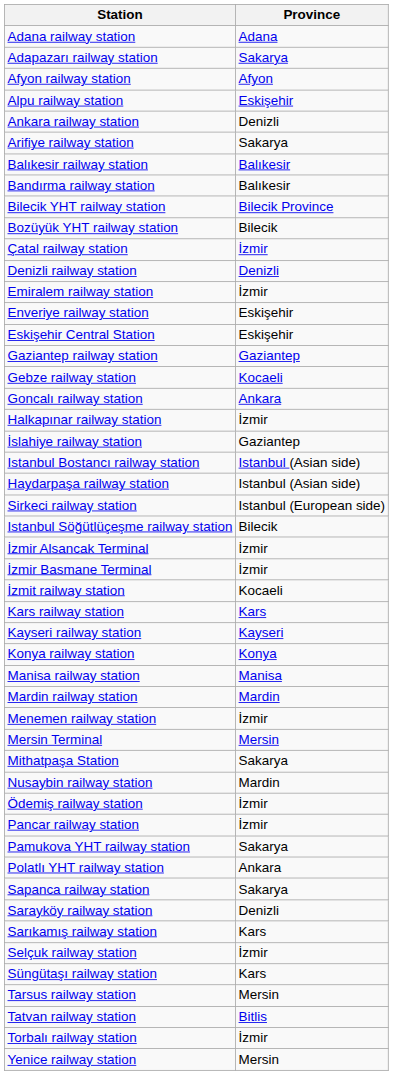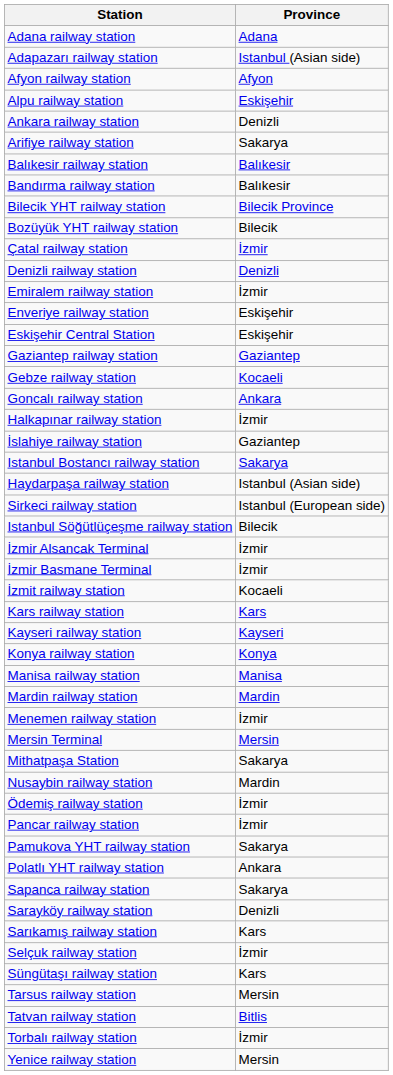Adapazarı railway station | Province: Sakarya -> Istanbul (Asian side)
Istanbul Bostancı railway station | Province: Istanbul (Asian side) -> Sakarya
